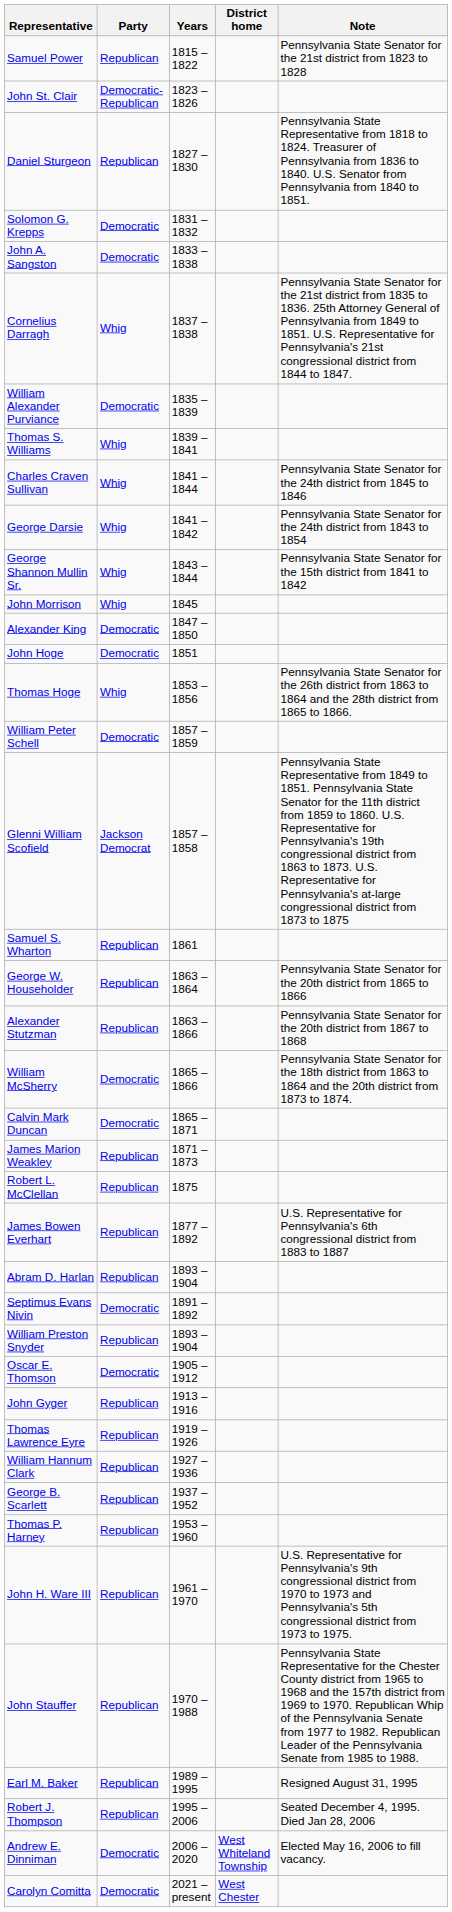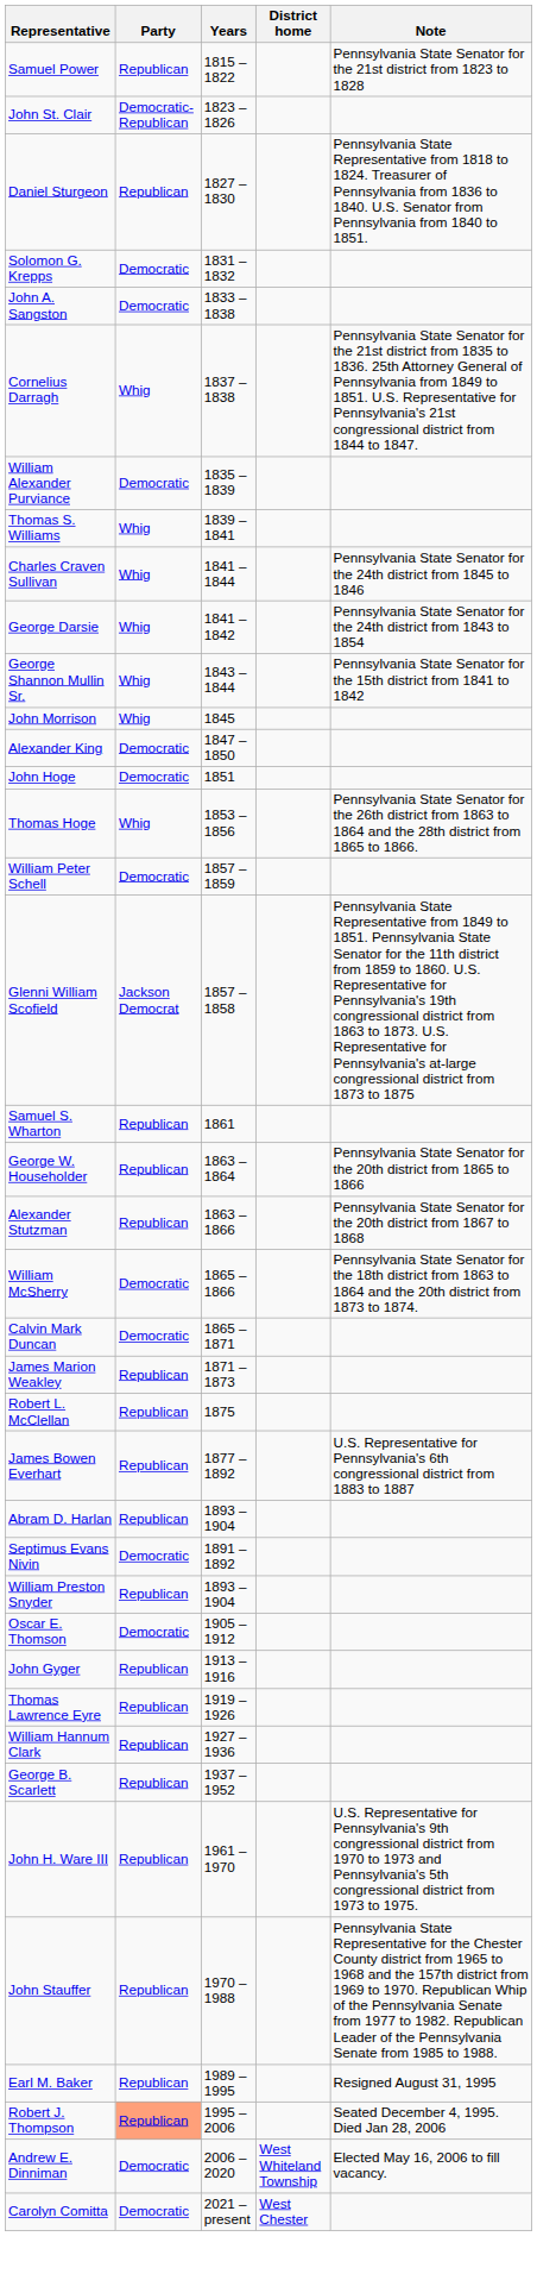- row: Thomas P. Harney | Republican | 1953 – 1960
Robert J. Thompson | Party: no background -> lightsalmon background
